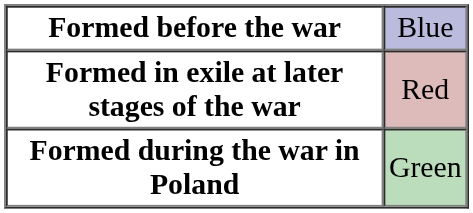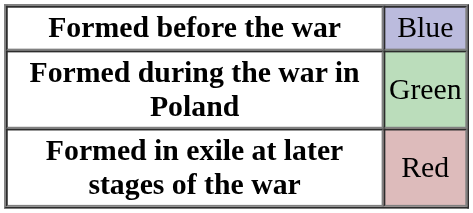rows swapped: Formed during the war in Poland <-> Formed in exile at later stages of the war
